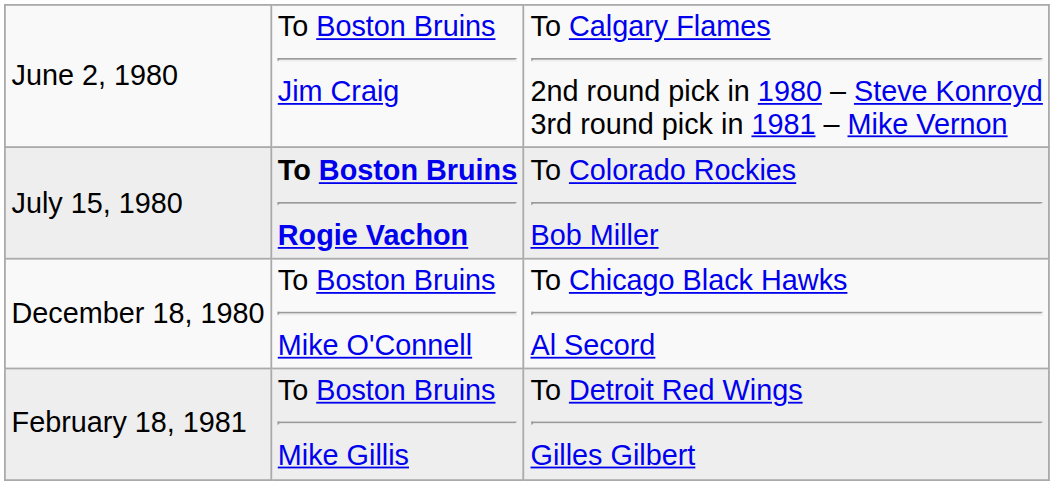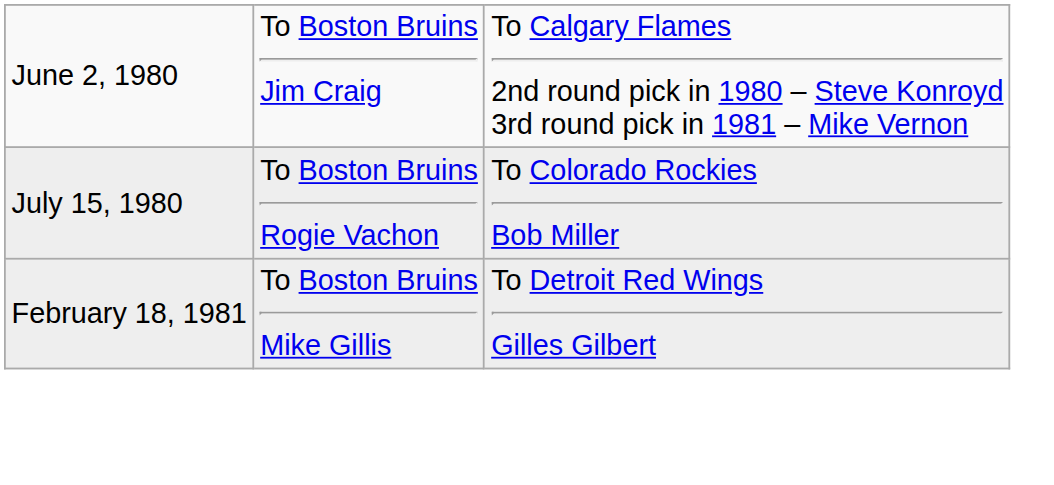July 15, 1980 | column 2: bold -> normal
- row: December 18, 1980 | To Boston Bruins Mike O'Connell | To Chicago Black Hawks Al Secord
